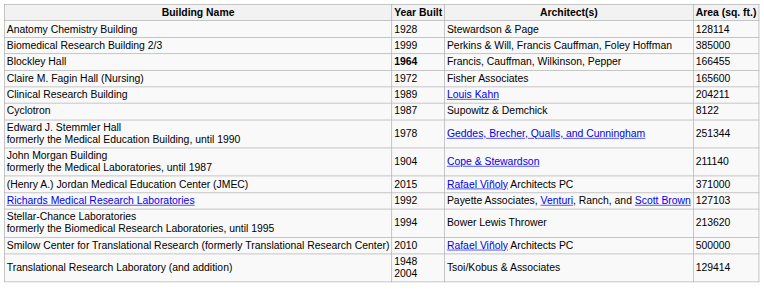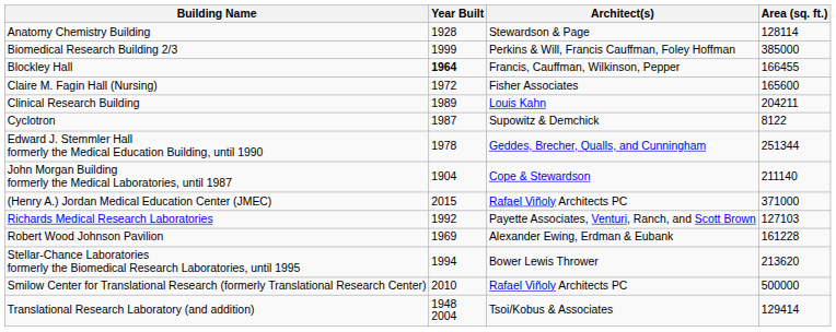+ row: Robert Wood Johnson Pavilion | 1969 | Alexander Ewing, Erdman & Eubank | 161228
